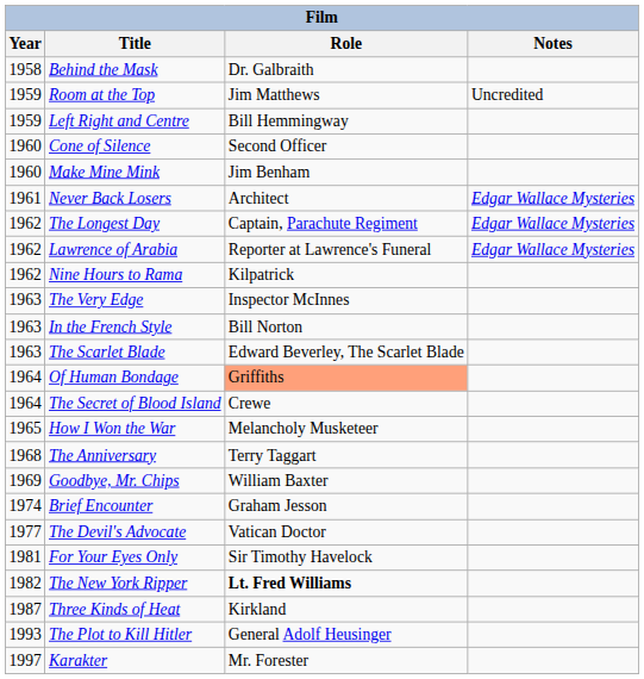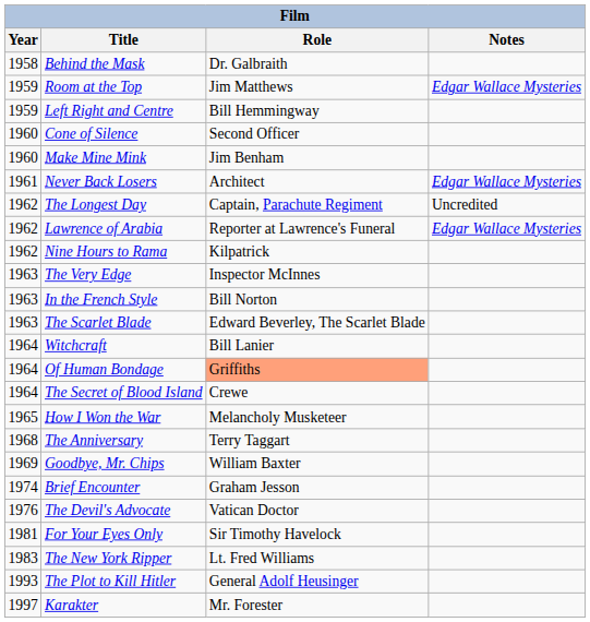Room at the Top | Notes: Uncredited -> Edgar Wallace Mysteries
The Longest Day | Notes: Edgar Wallace Mysteries -> Uncredited
+ row: 1964 | Witchcraft | Bill Lanier
The Devil's Advocate | Year: 1977 -> 1976
The New York Ripper | Year: 1982 -> 1983
The New York Ripper | Role: bold -> normal
- row: 1987 | Three Kinds of Heat | Kirkland
